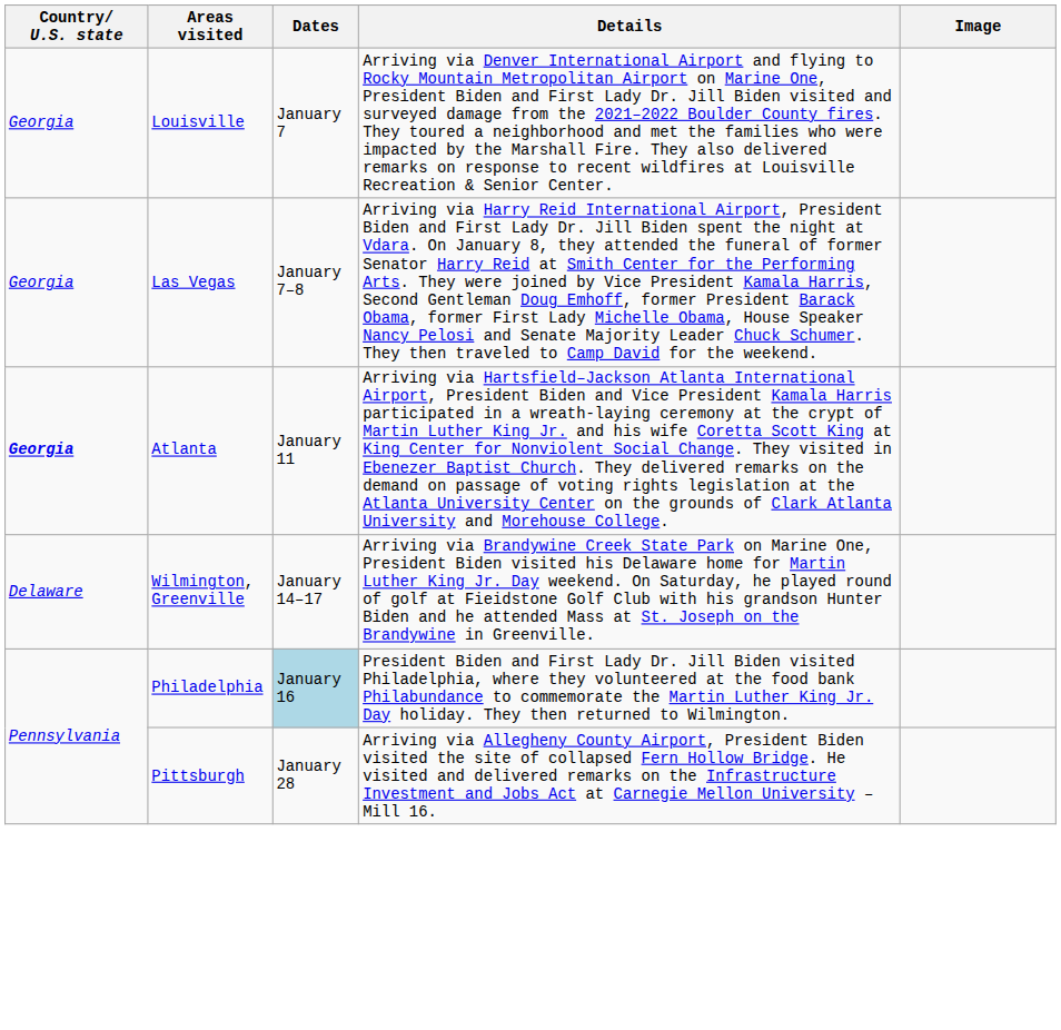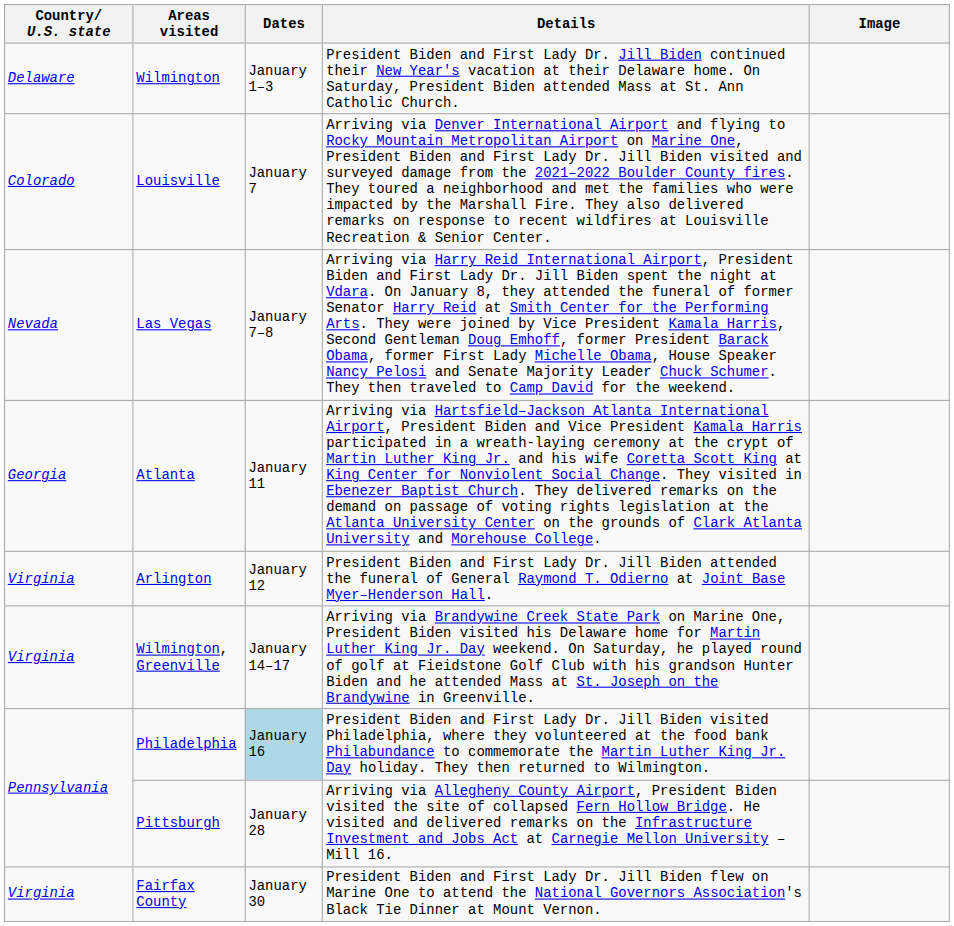+ row: Delaware | Wilmington | January 1–3 | President Biden and First Lady Dr. Jill Biden continued their New Year's vacation at their Delaware home. On Saturday, President Biden attended Mass at St. Ann Catholic Church.
Louisville | Country/ U.S. state: Georgia -> Colorado
Las Vegas | Country/ U.S. state: Georgia -> Nevada
Atlanta | Country/ U.S. state: bold -> normal
+ row: Virginia | Arlington | January 12 | President Biden and First Lady Dr. Jill Biden attended the funeral of General Raymond T. Odierno at Joint Base Myer–Henderson Hall.
Wilmington, Greenville | Country/ U.S. state: Delaware -> Virginia
+ row: Virginia | Fairfax County | January 30 | President Biden and First Lady Dr. Jill Biden flew on Marine One to attend the National Governors Association's Black Tie Dinner at Mount Vernon.
